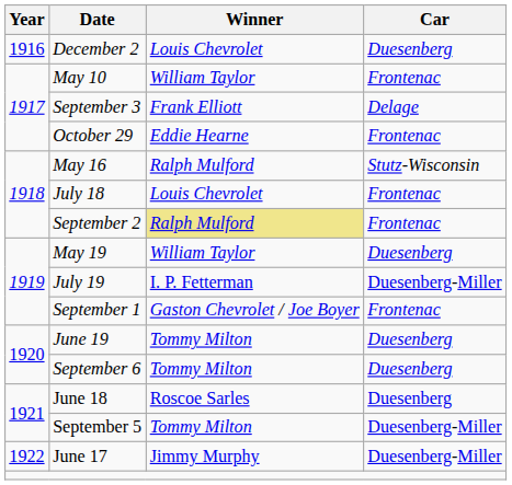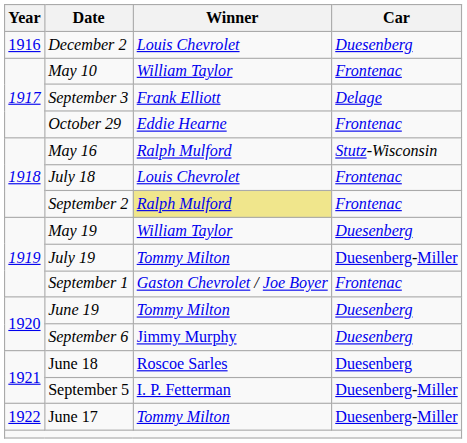July 19 | Winner: I. P. Fetterman -> Tommy Milton
September 6 | Winner: Tommy Milton -> Jimmy Murphy
September 5 | Winner: Tommy Milton -> I. P. Fetterman
June 17 | Winner: Jimmy Murphy -> Tommy Milton
